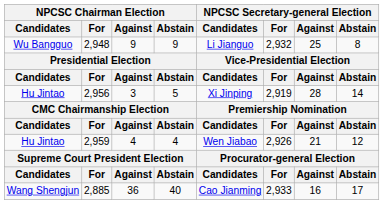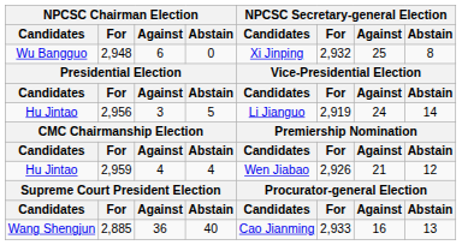2,948 | NPCSC Chairman Election / Against: 9 -> 6
2,948 | NPCSC Chairman Election / Abstain: 9 -> 0
2,948 | NPCSC Secretary-general Election / Candidates: Li Jianguo -> Xi Jinping
2,956 | NPCSC Secretary-general Election / Candidates: Xi Jinping -> Li Jianguo
2,956 | NPCSC Secretary-general Election / Against: 28 -> 24
2,885 | NPCSC Secretary-general Election / Abstain: 17 -> 13
